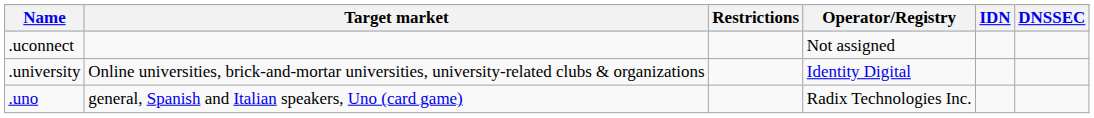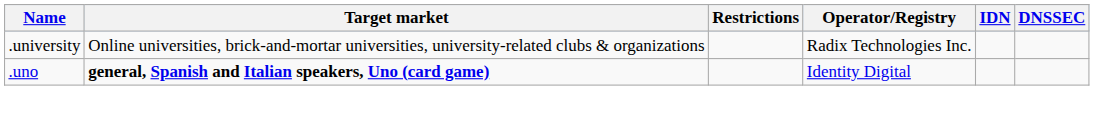- row: .uconnect | Not assigned
.university | Operator/Registry: Identity Digital -> Radix Technologies Inc.
.uno | Target market: normal -> bold
.uno | Operator/Registry: Radix Technologies Inc. -> Identity Digital
